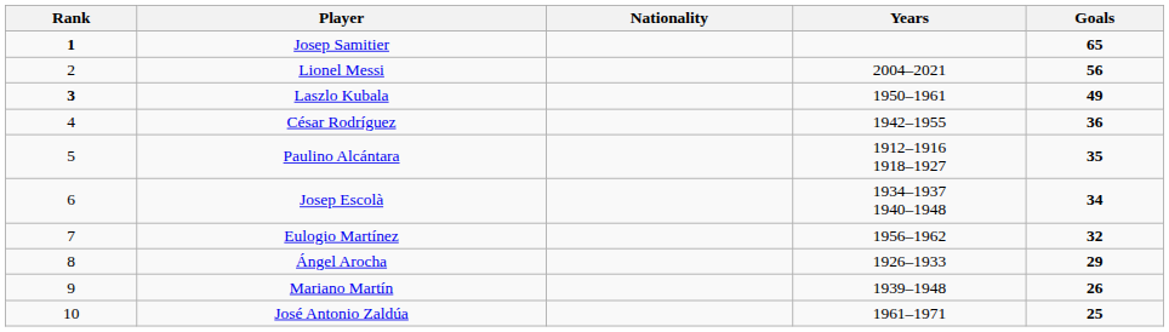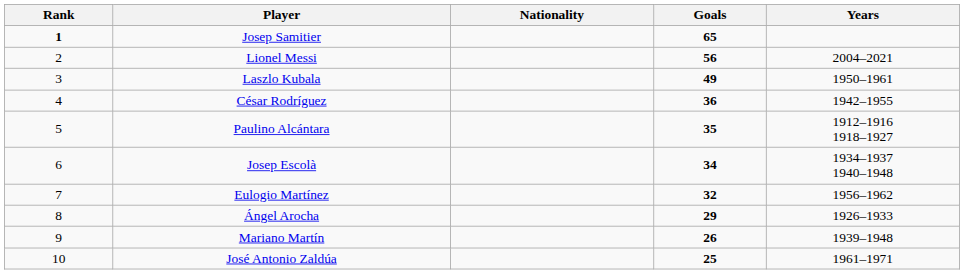columns swapped: Years <-> Goals
Laszlo Kubala | Rank: bold -> normal
